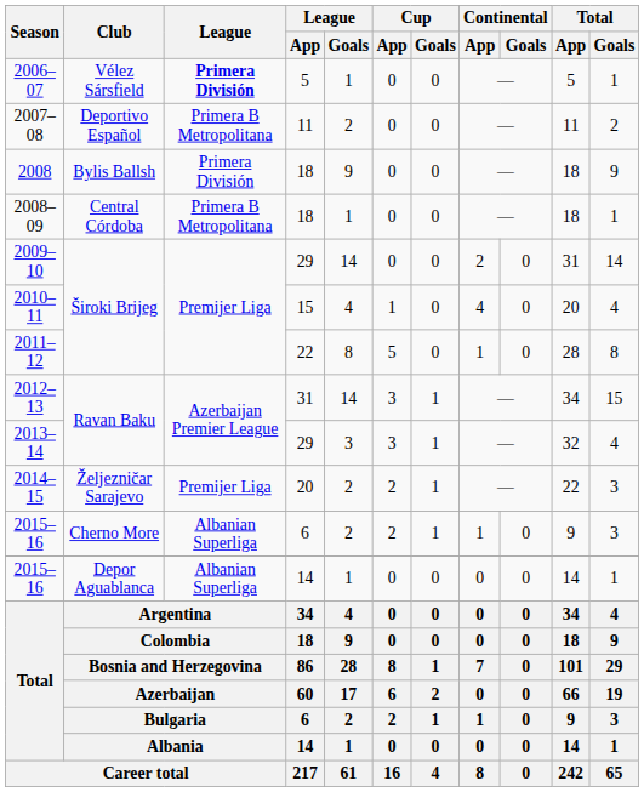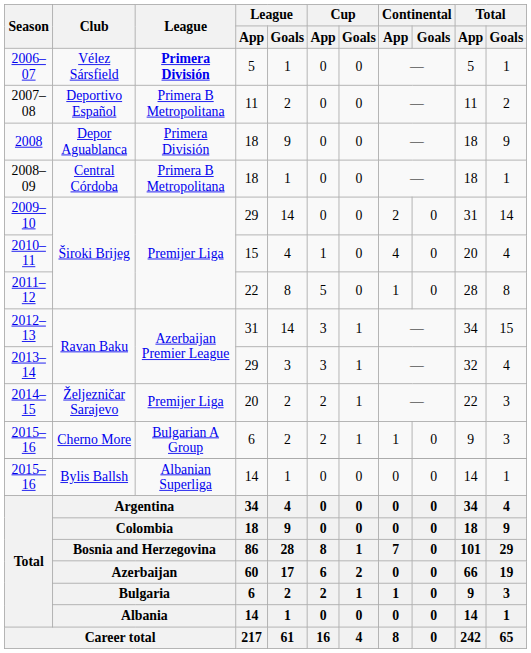2008 | Club: Bylis Ballsh -> Depor Aguablanca
2015–16 / 6 | League: Albanian Superliga -> Bulgarian A Group
2015–16 / 14 | Club: Depor Aguablanca -> Bylis Ballsh
